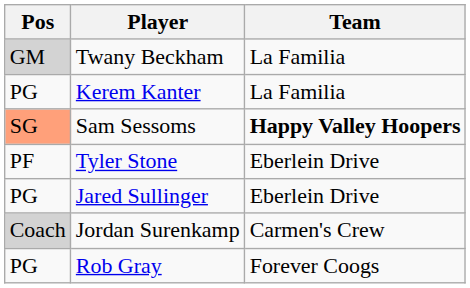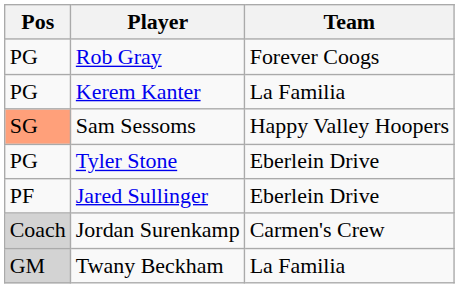rows swapped: Rob Gray <-> Twany Beckham
Sam Sessoms | Team: bold -> normal
Tyler Stone | Pos: PF -> PG
Jared Sullinger | Pos: PG -> PF
